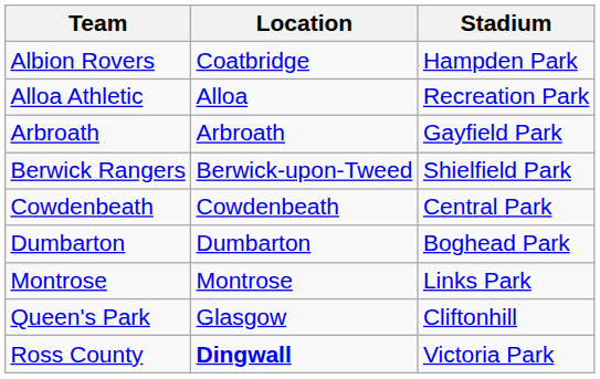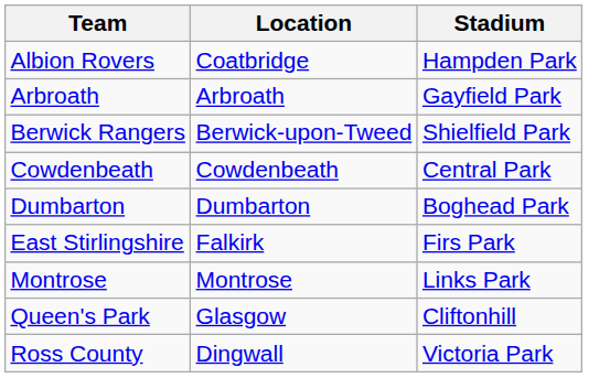- row: Alloa Athletic | Alloa | Recreation Park
+ row: East Stirlingshire | Falkirk | Firs Park
Ross County | Location: bold -> normal
